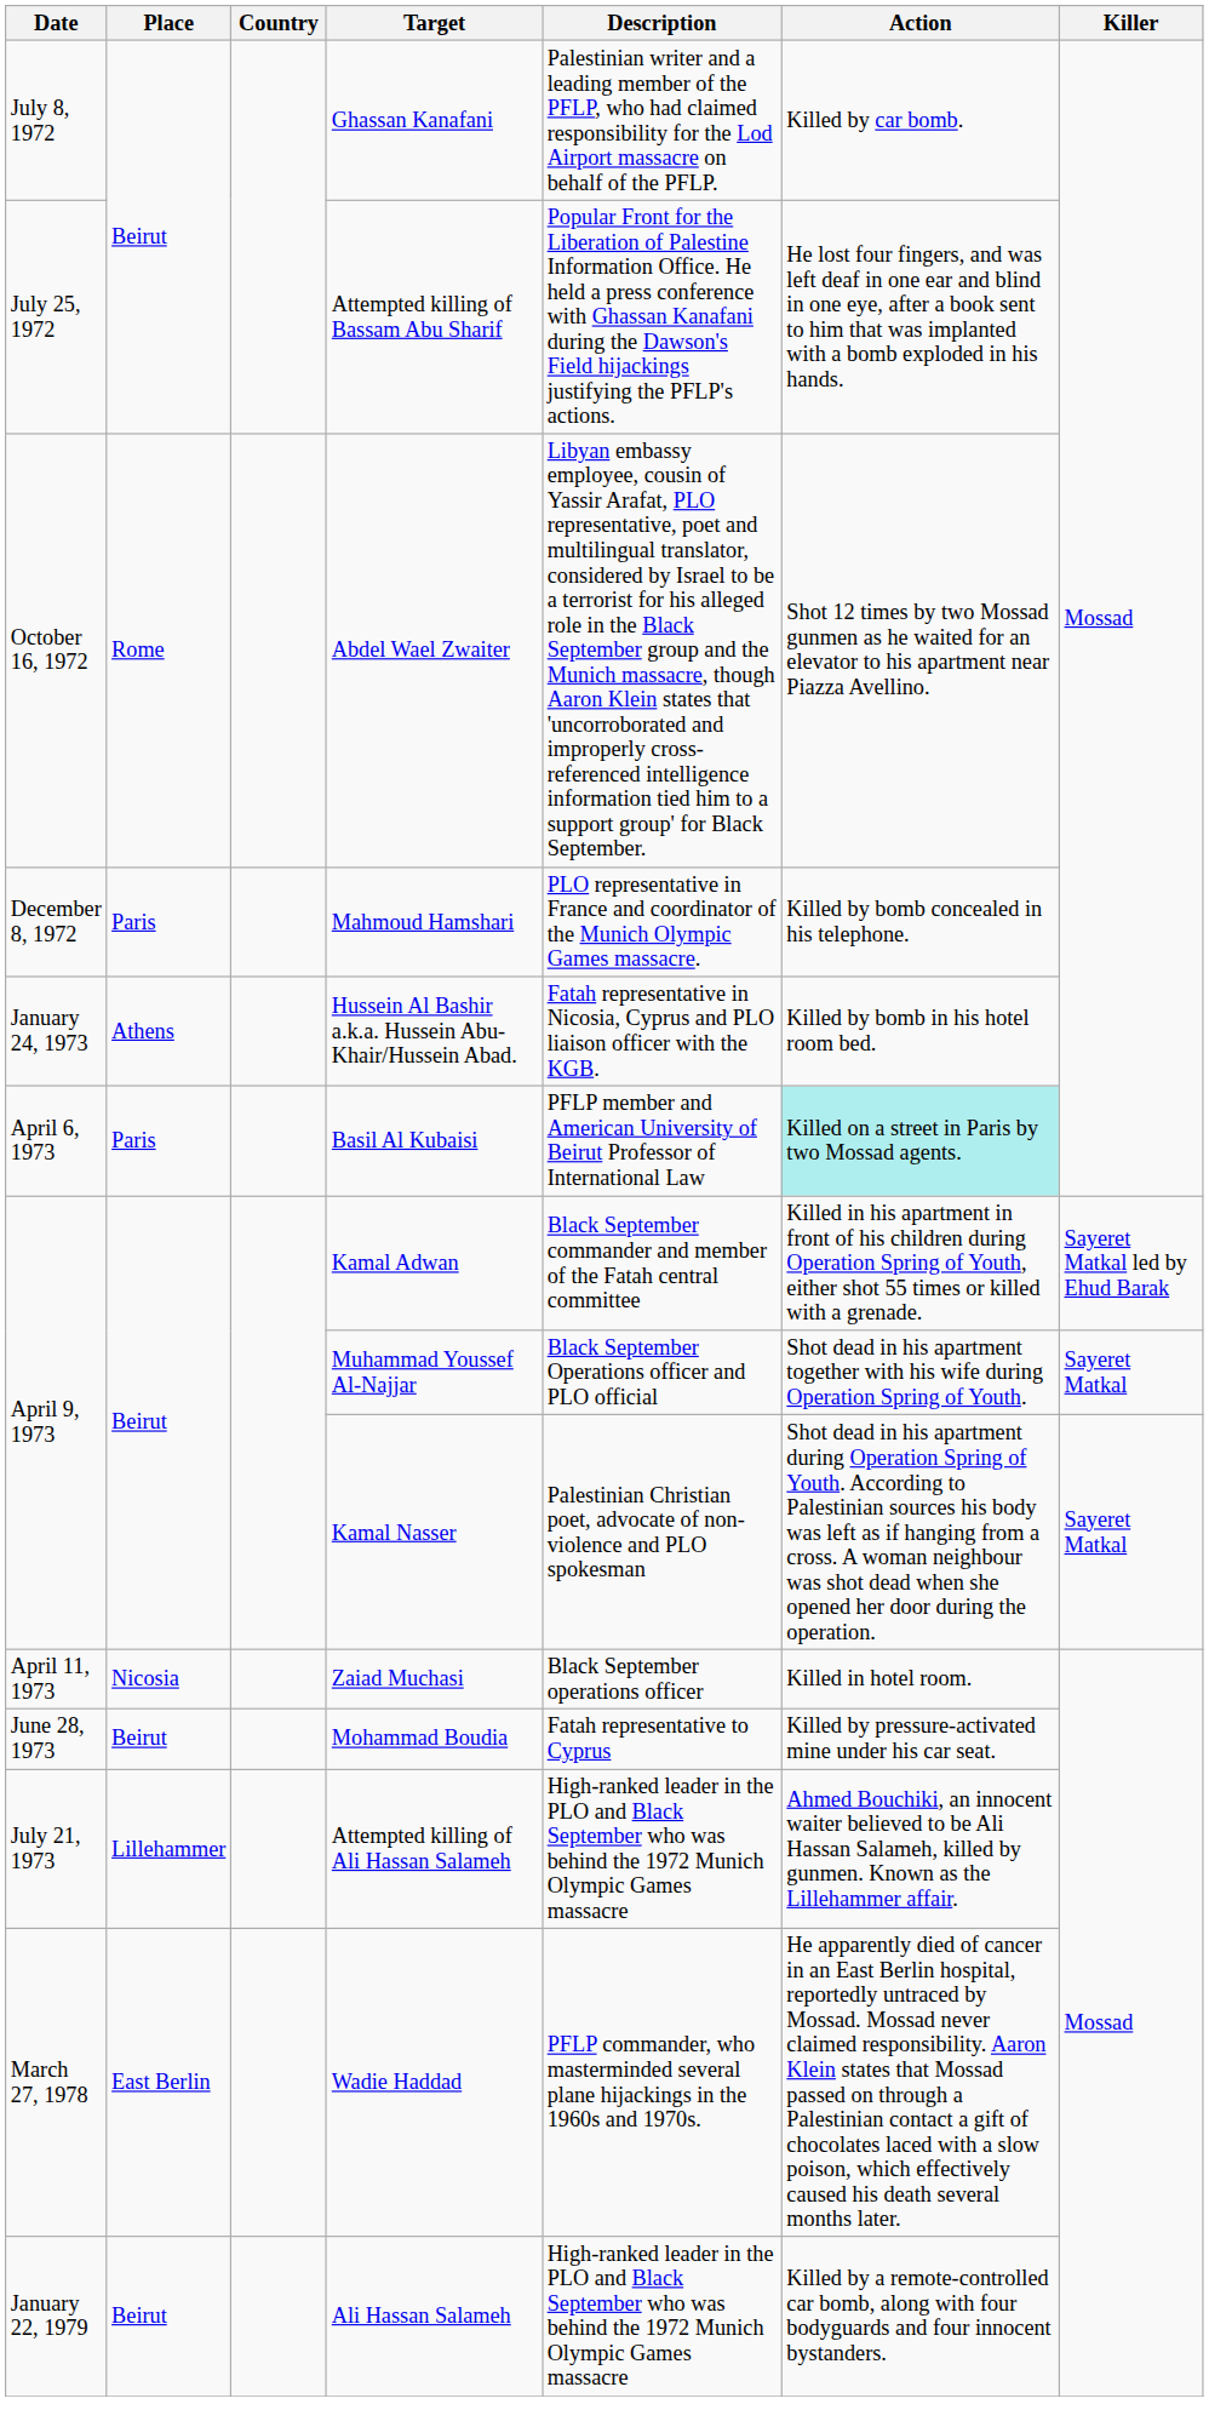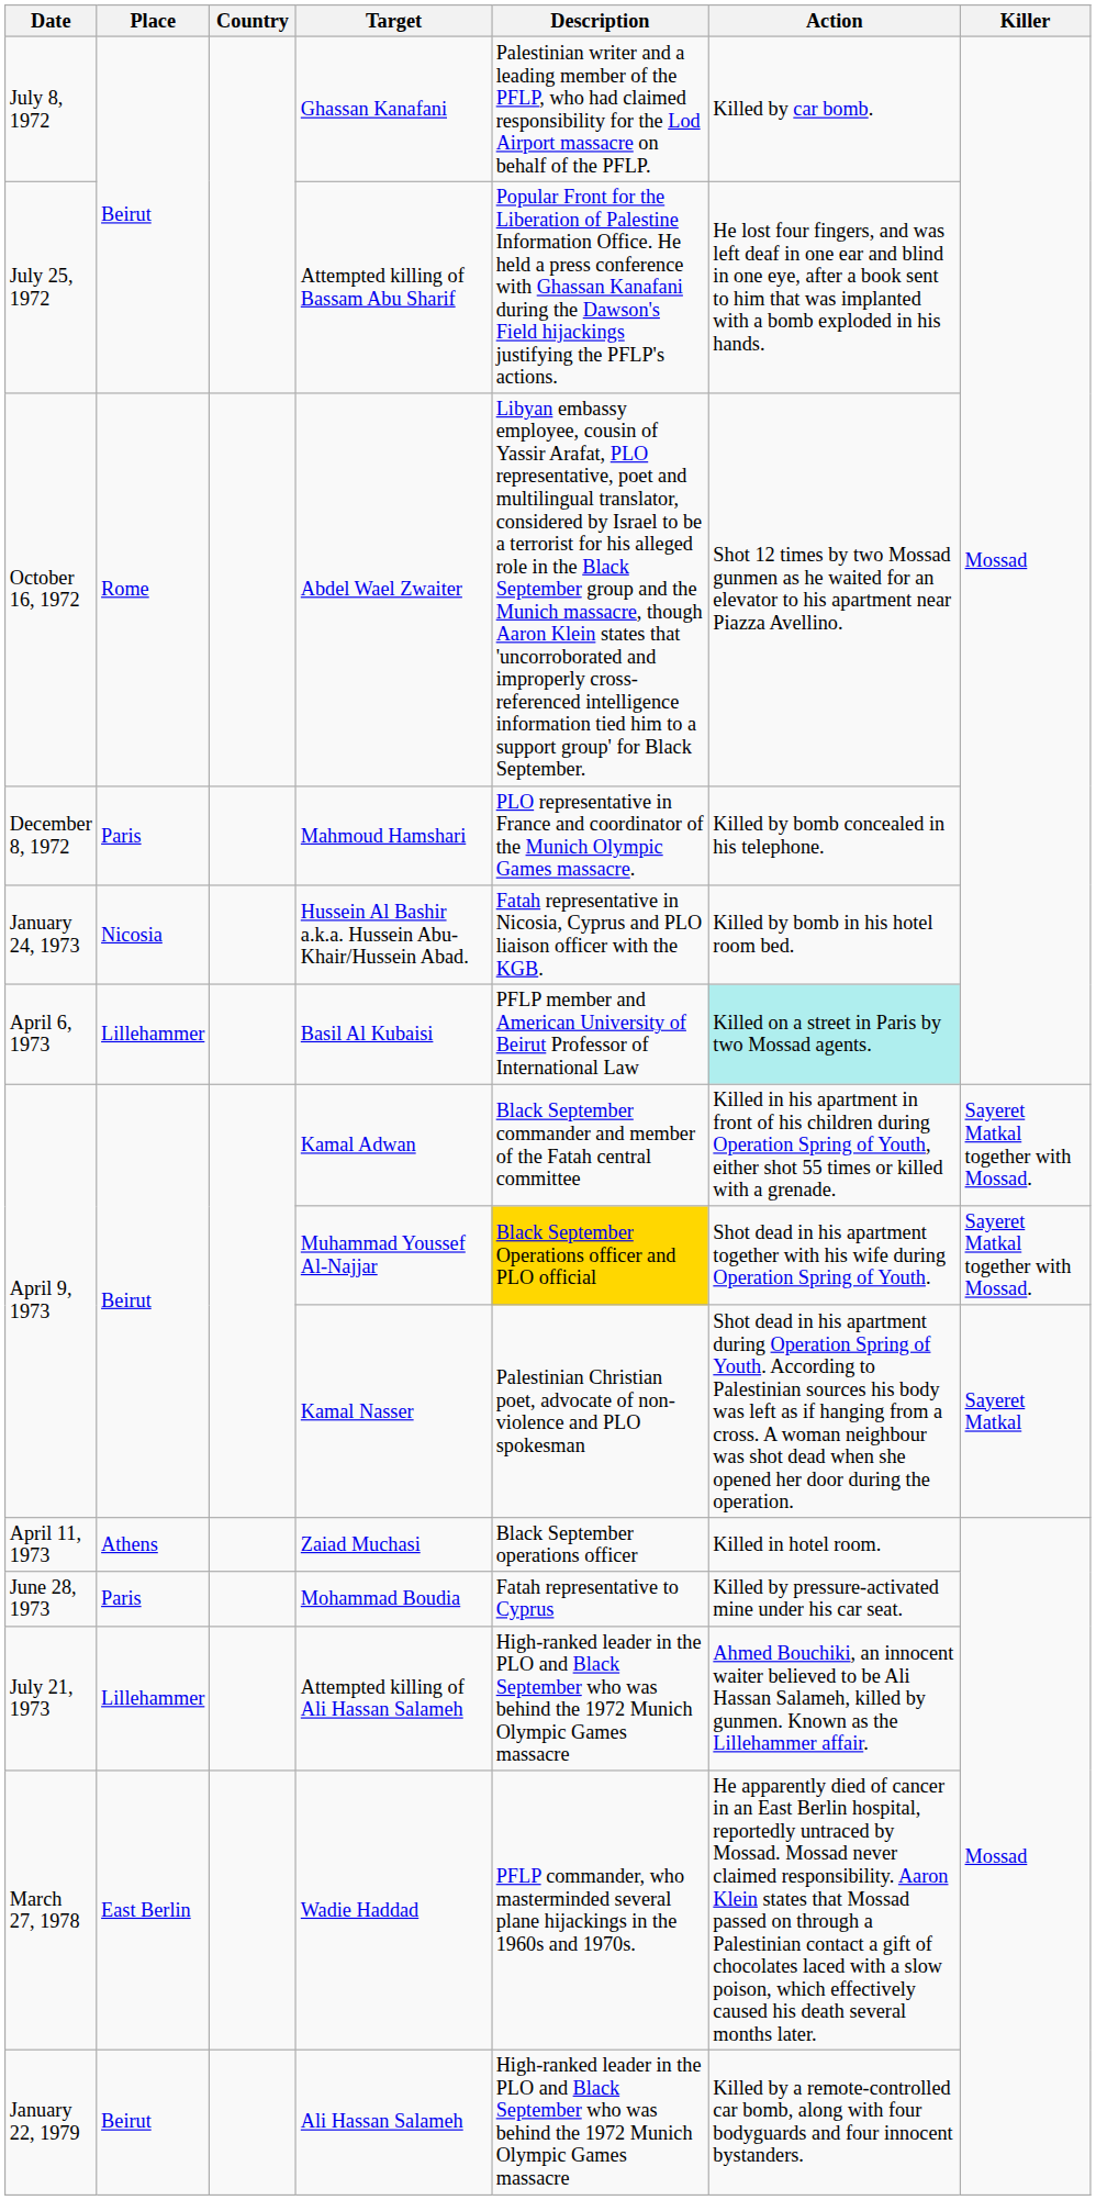Hussein Al Bashir a.k.a. Hussein Abu-Khair/Hussein Abad. | Place: Athens -> Nicosia
Basil Al Kubaisi | Place: Paris -> Lillehammer
Kamal Adwan | Killer: Sayeret Matkal led by Ehud Barak -> Sayeret Matkal together with Mossad.
Muhammad Youssef Al-Najjar | Description: no background -> gold background
Muhammad Youssef Al-Najjar | Killer: Sayeret Matkal -> Sayeret Matkal together with Mossad.
Zaiad Muchasi | Place: Nicosia -> Athens
Mohammad Boudia | Place: Beirut -> Paris
